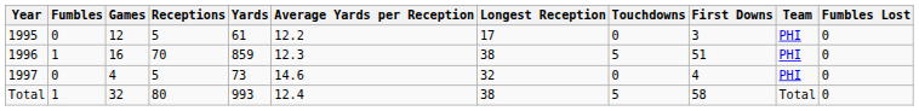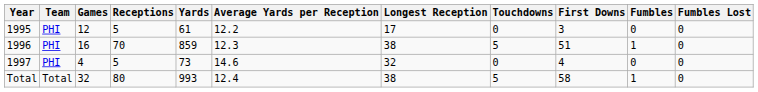columns swapped: Team <-> Fumbles
